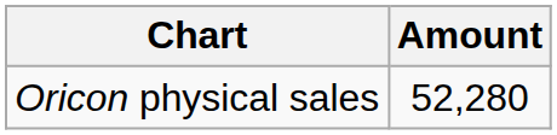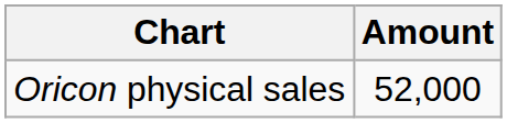Oricon physical sales | Amount: 52,280 -> 52,000
